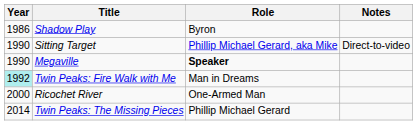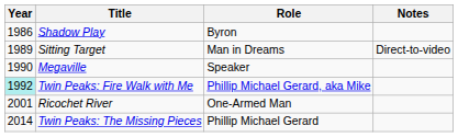Sitting Target | Year: 1990 -> 1989
Sitting Target | Role: Phillip Michael Gerard, aka Mike -> Man in Dreams
Megaville | Role: bold -> normal
Twin Peaks: Fire Walk with Me | Role: Man in Dreams -> Phillip Michael Gerard, aka Mike
Ricochet River | Year: 2000 -> 2001
